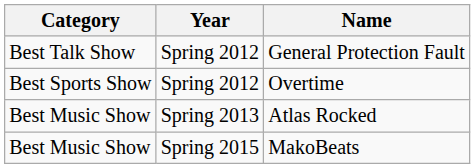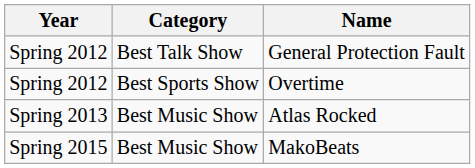columns swapped: Year <-> Category
